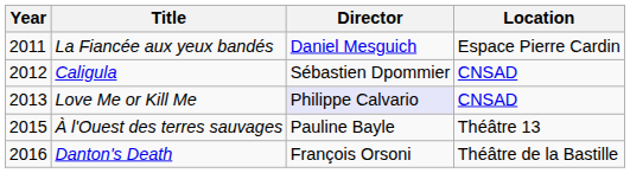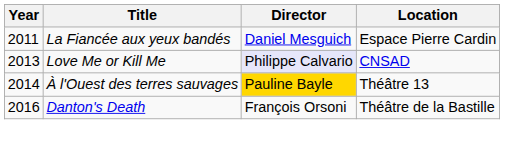- row: 2012 | Caligula | Sébastien Dpommier | CNSAD
À l'Ouest des terres sauvages | Year: 2015 -> 2014
À l'Ouest des terres sauvages | Director: no background -> gold background
